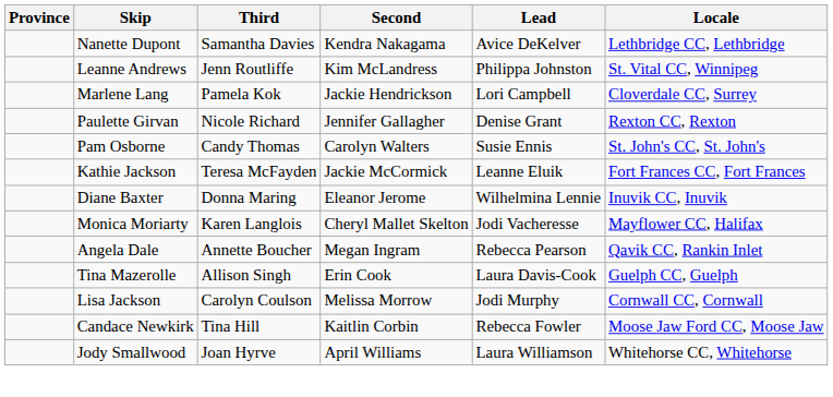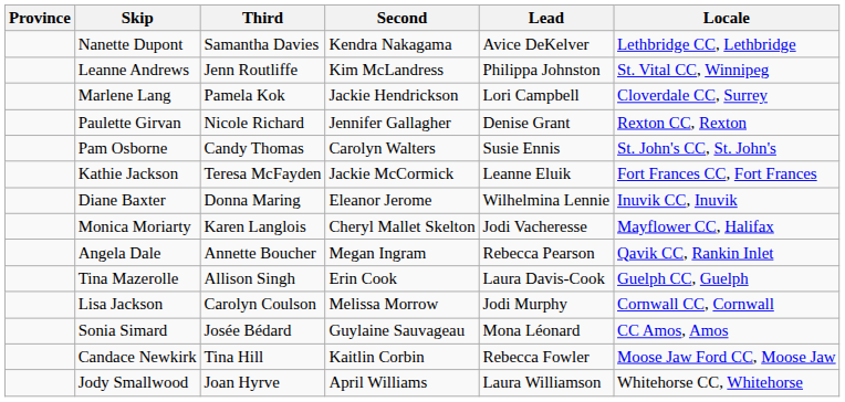+ row: Sonia Simard | Josée Bédard | Guylaine Sauvageau | Mona Léonard | CC Amos, Amos
